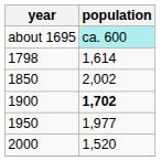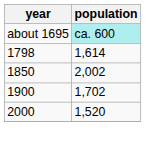1900 | population: bold -> normal
- row: 1950 | 1,977
